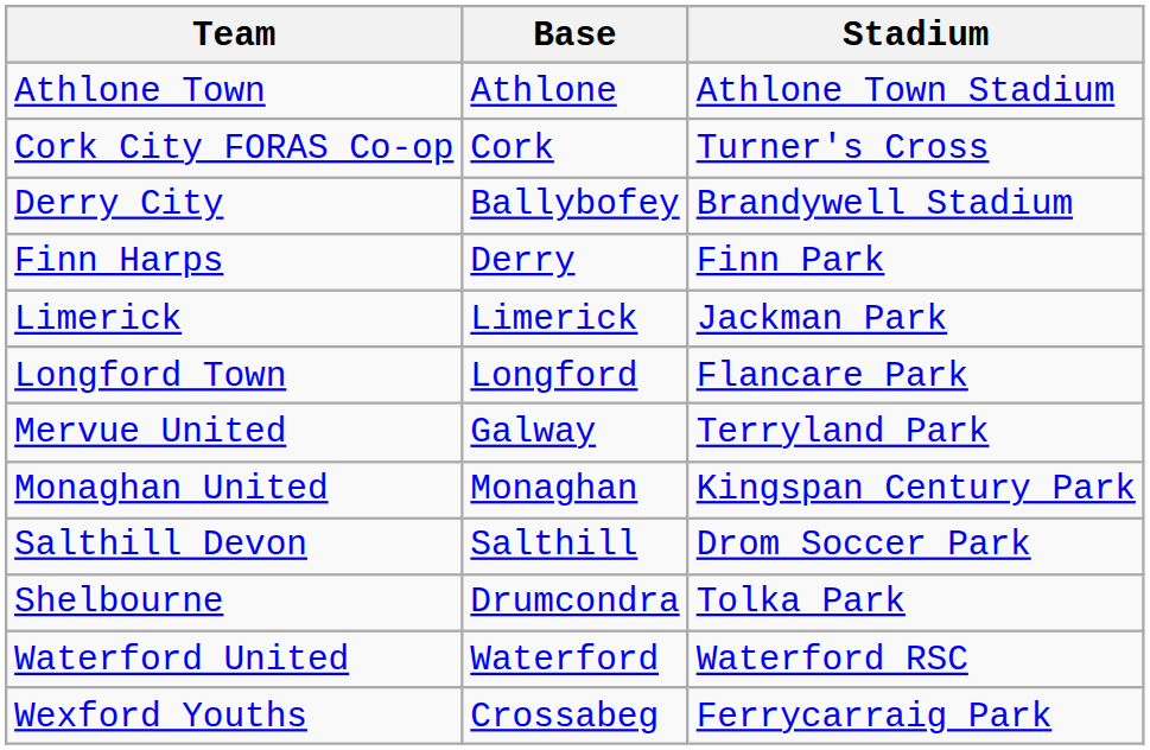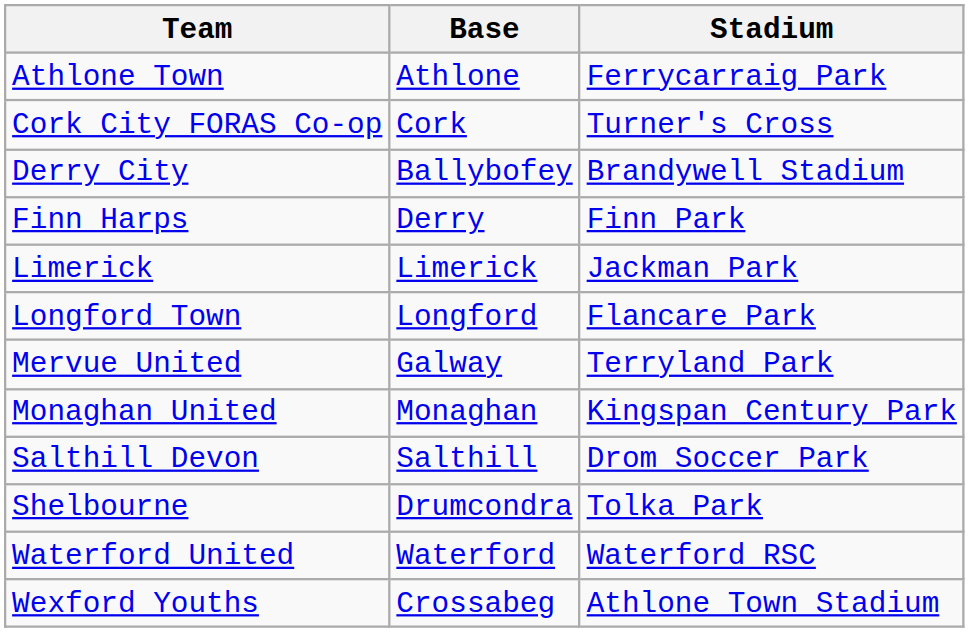Athlone Town | Stadium: Athlone Town Stadium -> Ferrycarraig Park
Wexford Youths | Stadium: Ferrycarraig Park -> Athlone Town Stadium
